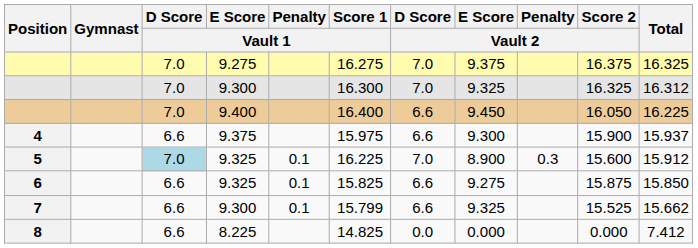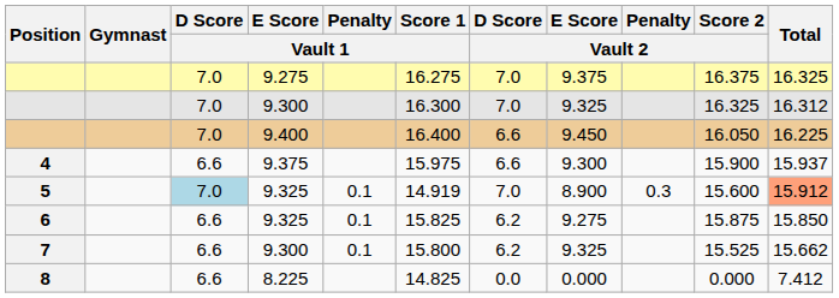5 | Score 1 / Vault 1: 16.225 -> 14.919
5 | Total: no background -> lightsalmon background
6 | D Score / Vault 2: 6.6 -> 6.2
7 | Score 1 / Vault 1: 15.799 -> 15.800
7 | D Score / Vault 2: 6.6 -> 6.2
